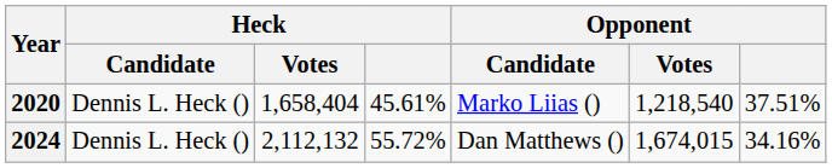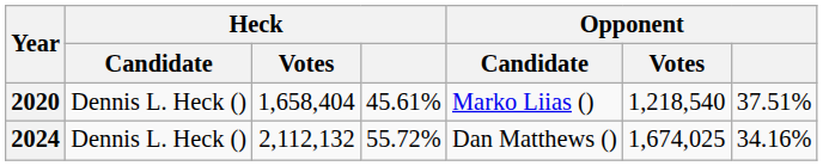2024 | Opponent / Votes: 1,674,015 -> 1,674,025
